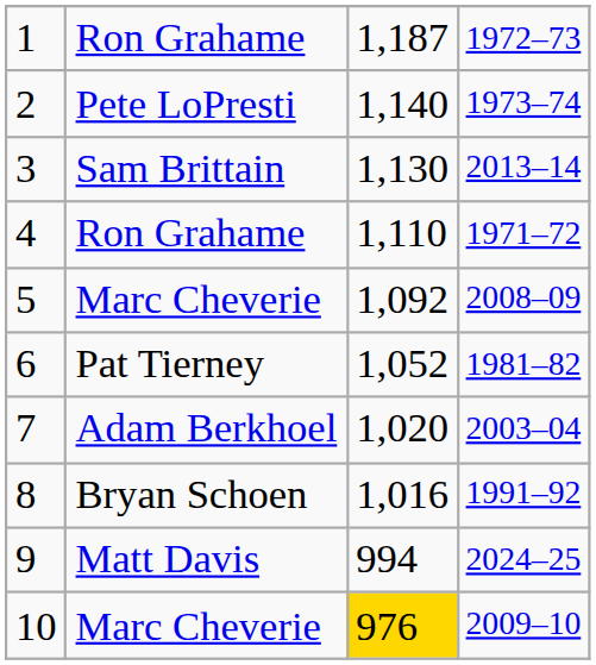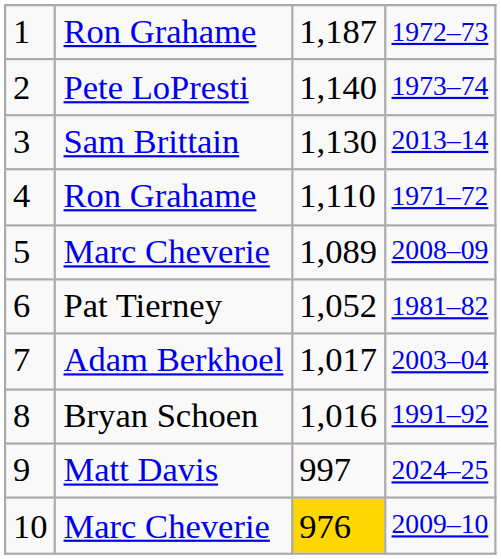5 | column 3: 1,092 -> 1,089
7 | column 3: 1,020 -> 1,017
9 | column 3: 994 -> 997
